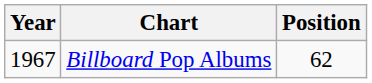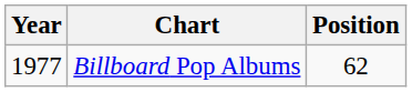Billboard Pop Albums | Year: 1967 -> 1977
